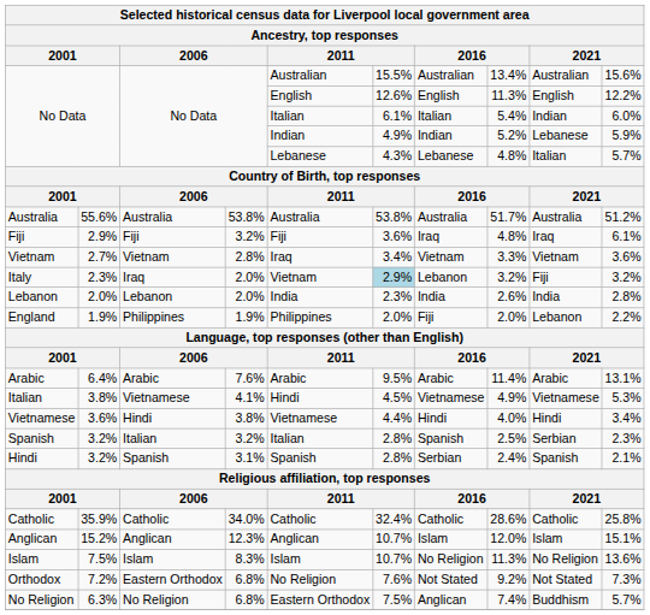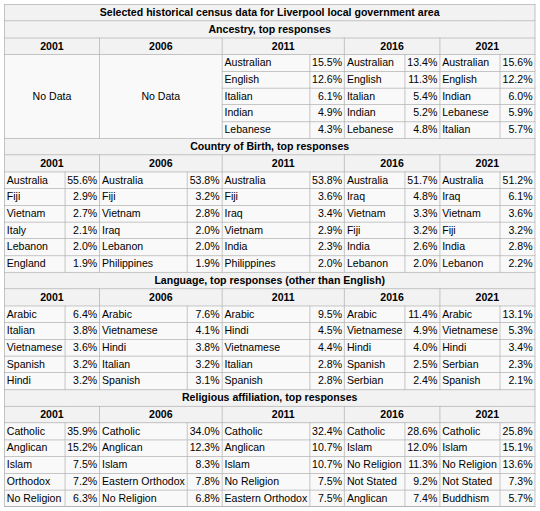Italy | column 2: 2.3% -> 2.1%
Italy | column 6: lightblue background -> no background
Italy | column 7: Lebanon -> Fiji
England | column 7: Fiji -> Lebanon
Orthodox | column 4: 6.8% -> 7.8%
Orthodox | column 6: 7.6% -> 7.5%
